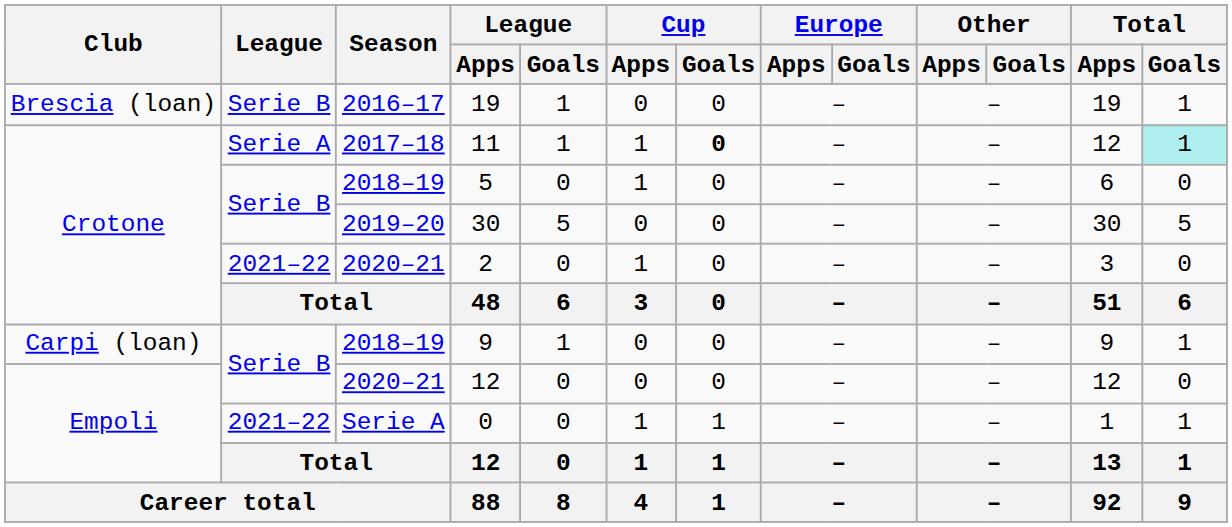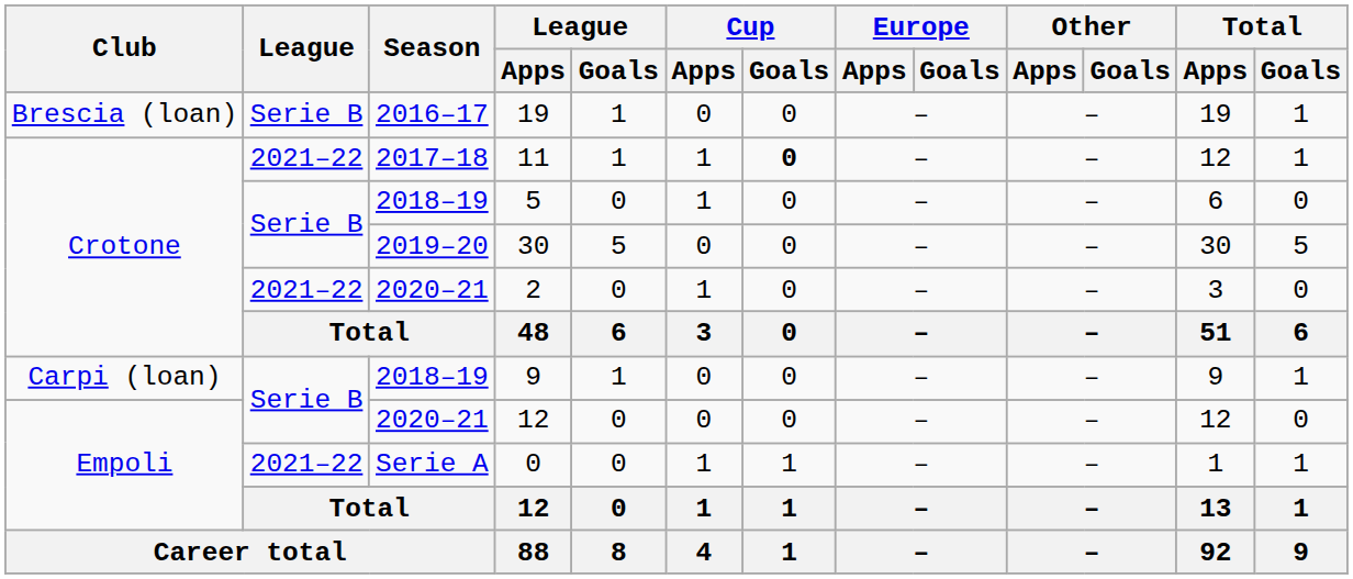11 | League: Serie A -> 2021–22
11 | Total / Goals: paleturquoise background -> no background
